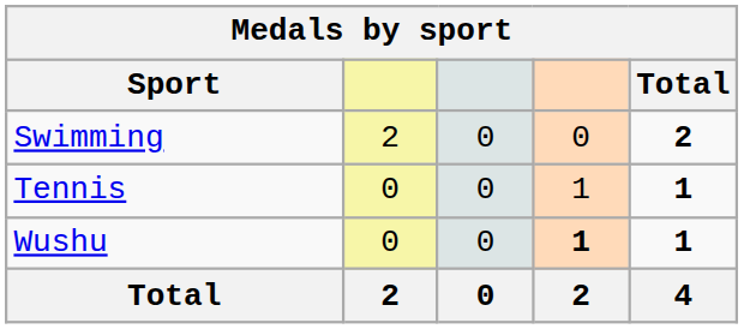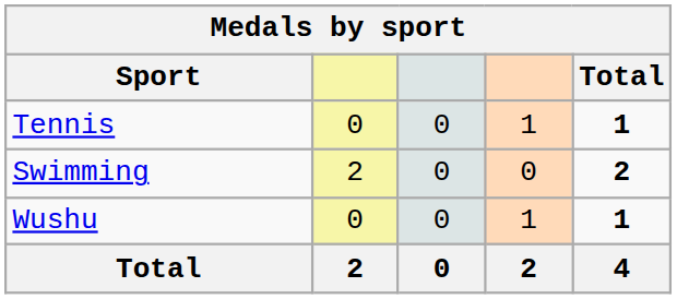rows swapped: Swimming <-> Tennis
Wushu | column 4: bold -> normal
